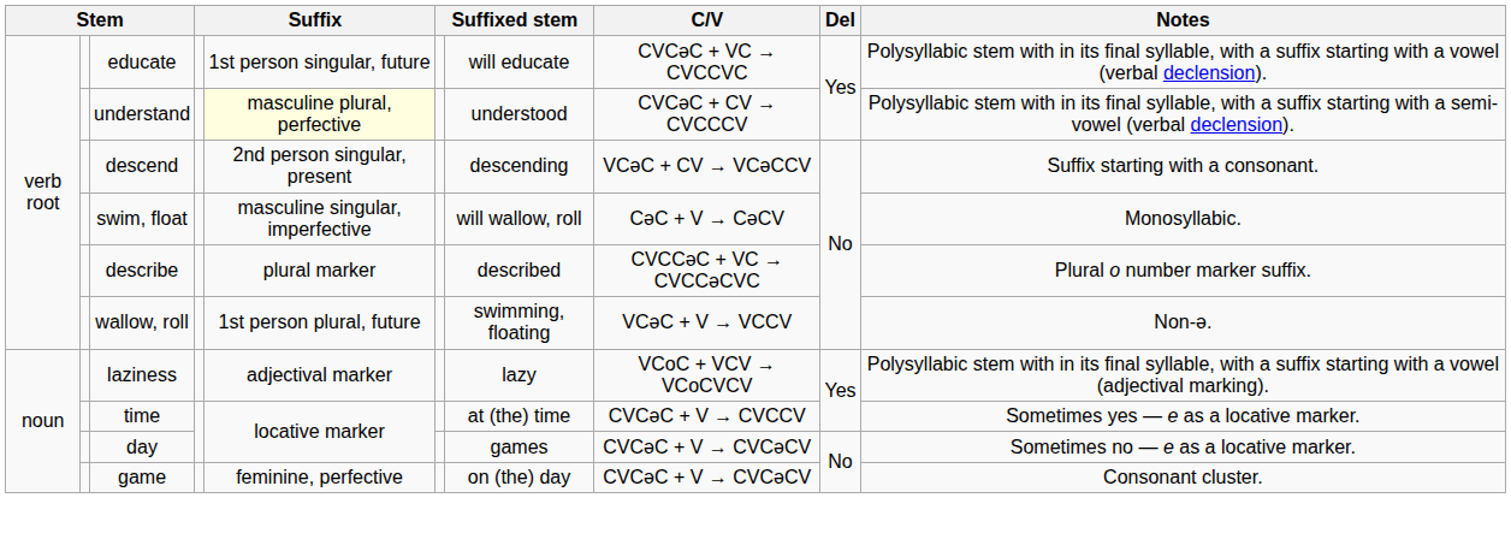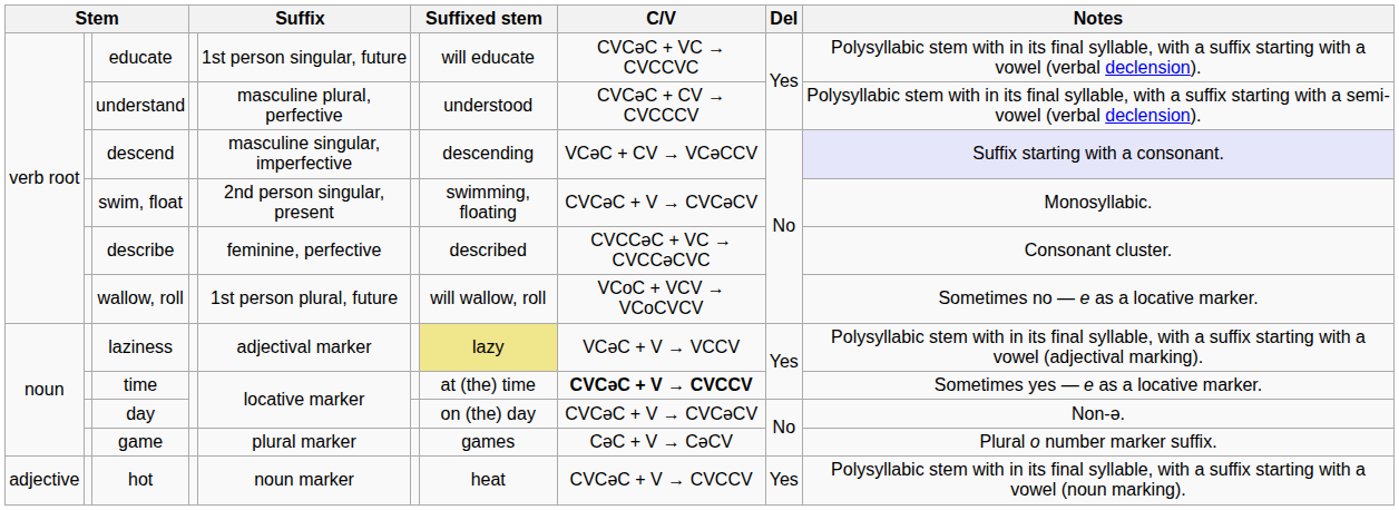understand | column 5: lightyellow background -> no background
descend | column 5: 2nd person singular, present -> masculine singular, imperfective
descend | Notes: no background -> lavender background
swim, float | column 5: masculine singular, imperfective -> 2nd person singular, present
swim, float | column 7: will wallow, roll -> swimming, floating
swim, float | C/V: CəC + V → CəCV -> CVCəC + V → CVCəCV
describe | column 5: plural marker -> feminine, perfective
describe | Notes: Plural o number marker suffix. -> Consonant cluster.
wallow, roll | column 7: swimming, floating -> will wallow, roll
wallow, roll | C/V: VCəC + V → VCCV -> VCoC + VCV → VCoCVCV
wallow, roll | Notes: Non-ə. -> Sometimes no — e as a locative marker.
laziness | column 7: no background -> khaki background
laziness | C/V: VCoC + VCV → VCoCVCV -> VCəC + V → VCCV
time | C/V: normal -> bold
day | column 7: games -> on (the) day
day | Notes: Sometimes no — e as a locative marker. -> Non-ə.
game | column 5: feminine, perfective -> plural marker
game | column 7: on (the) day -> games
game | C/V: CVCəC + V → CVCəCV -> CəC + V → CəCV
game | Notes: Consonant cluster. -> Plural o number marker suffix.
+ row: adjective | hot | noun marker | heat | CVCəC + V → CVCCV | Yes | Polysyllabic stem with in its final syllable, with a suffix starting with a vowel (noun marking).
